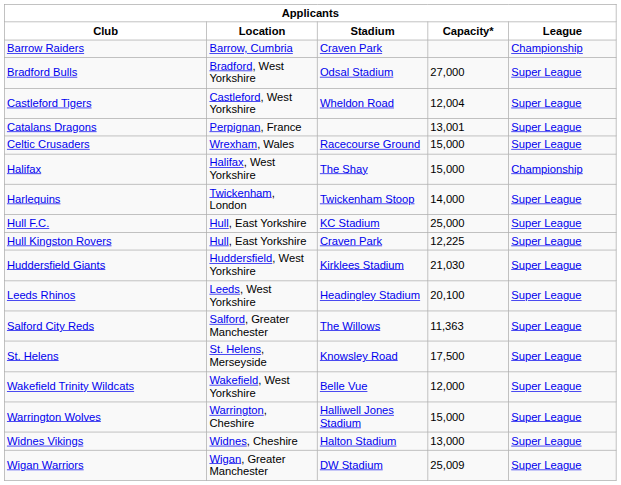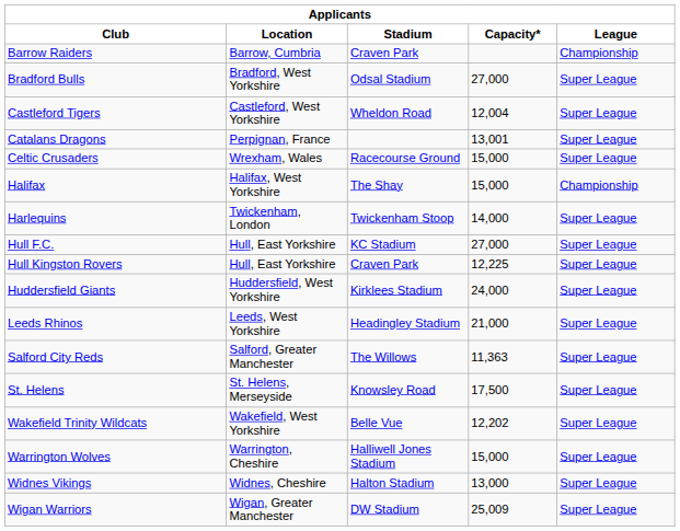Hull F.C. | Capacity*: 25,000 -> 27,000
Huddersfield Giants | Capacity*: 21,030 -> 24,000
Leeds Rhinos | Capacity*: 20,100 -> 21,000
Wakefield Trinity Wildcats | Capacity*: 12,000 -> 12,202
